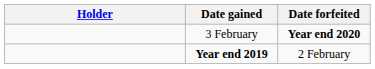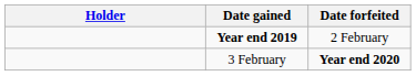rows swapped: Year end 2019 <-> 3 February
